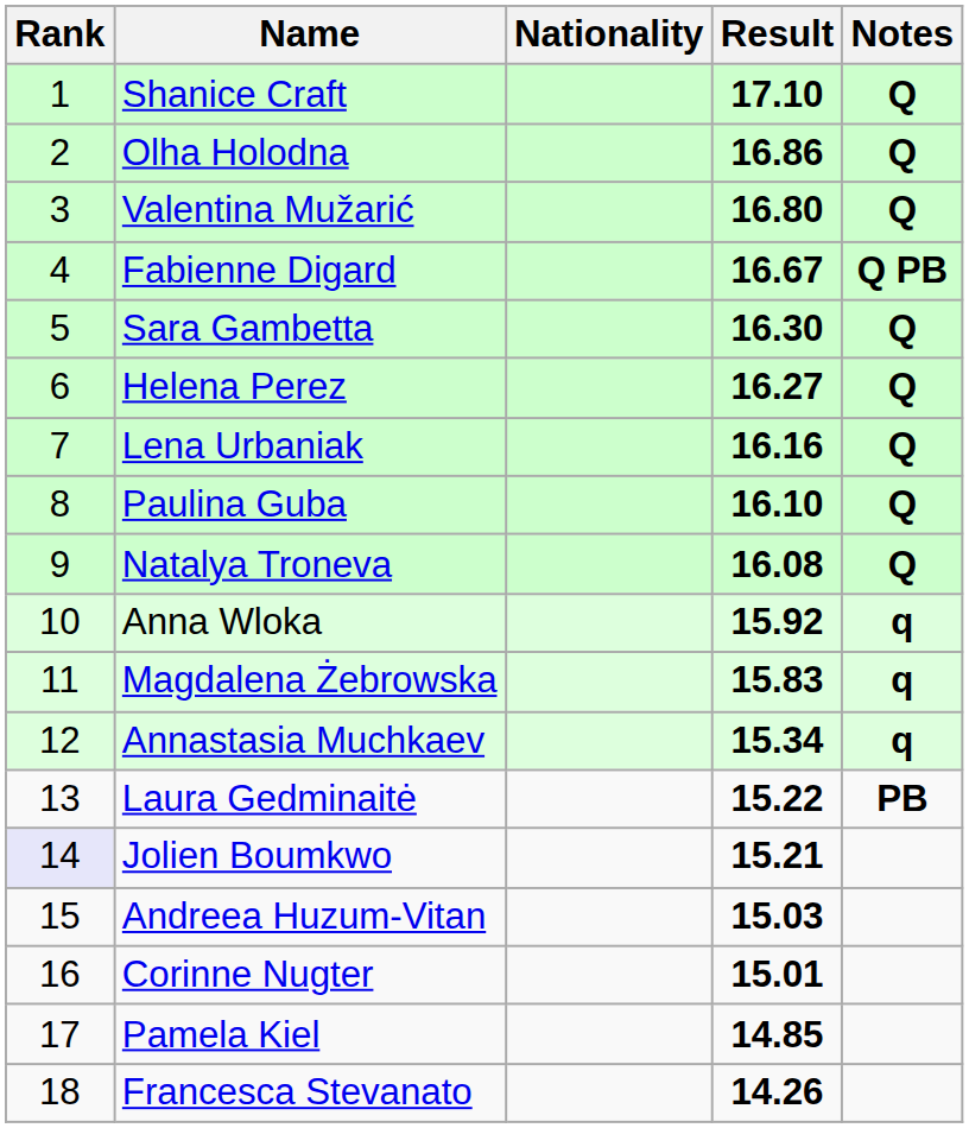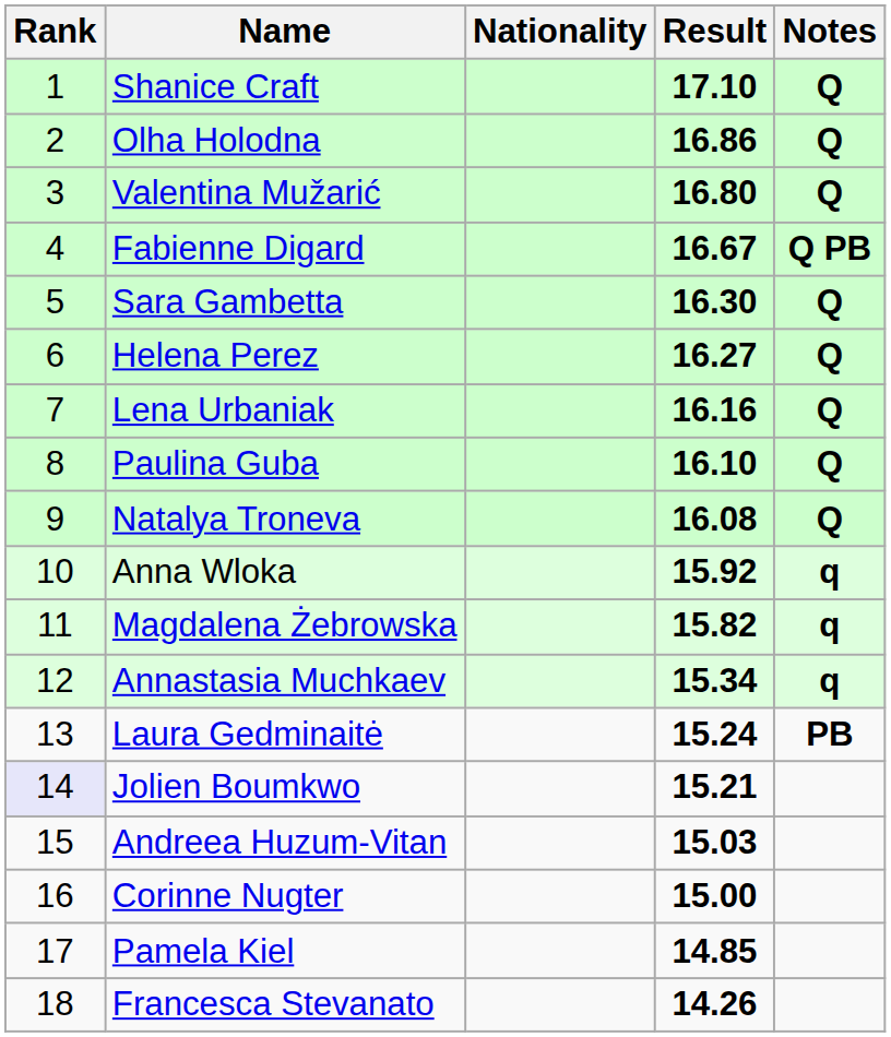Magdalena Żebrowska | Result: 15.83 -> 15.82
Laura Gedminaitė | Result: 15.22 -> 15.24
Corinne Nugter | Result: 15.01 -> 15.00
